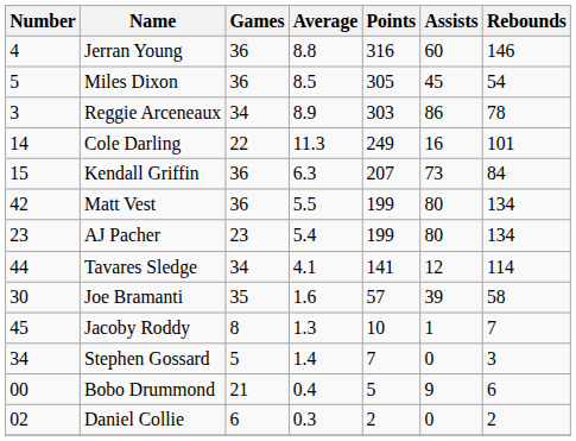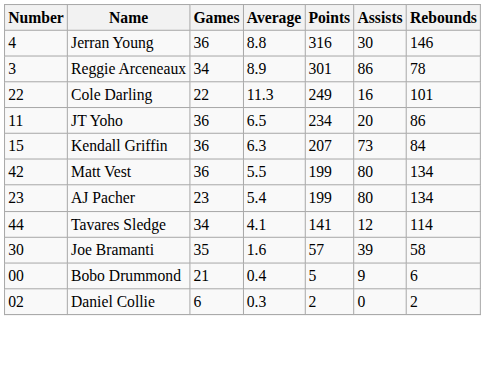Jerran Young | Assists: 60 -> 30
- row: 5 | Miles Dixon | 36 | 8.5 | 305 | 45 | 54
Reggie Arceneaux | Points: 303 -> 301
Cole Darling | Number: 14 -> 22
+ row: 11 | JT Yoho | 36 | 6.5 | 234 | 20 | 86
- row: 45 | Jacoby Roddy | 8 | 1.3 | 10 | 1 | 7
- row: 34 | Stephen Gossard | 5 | 1.4 | 7 | 0 | 3
